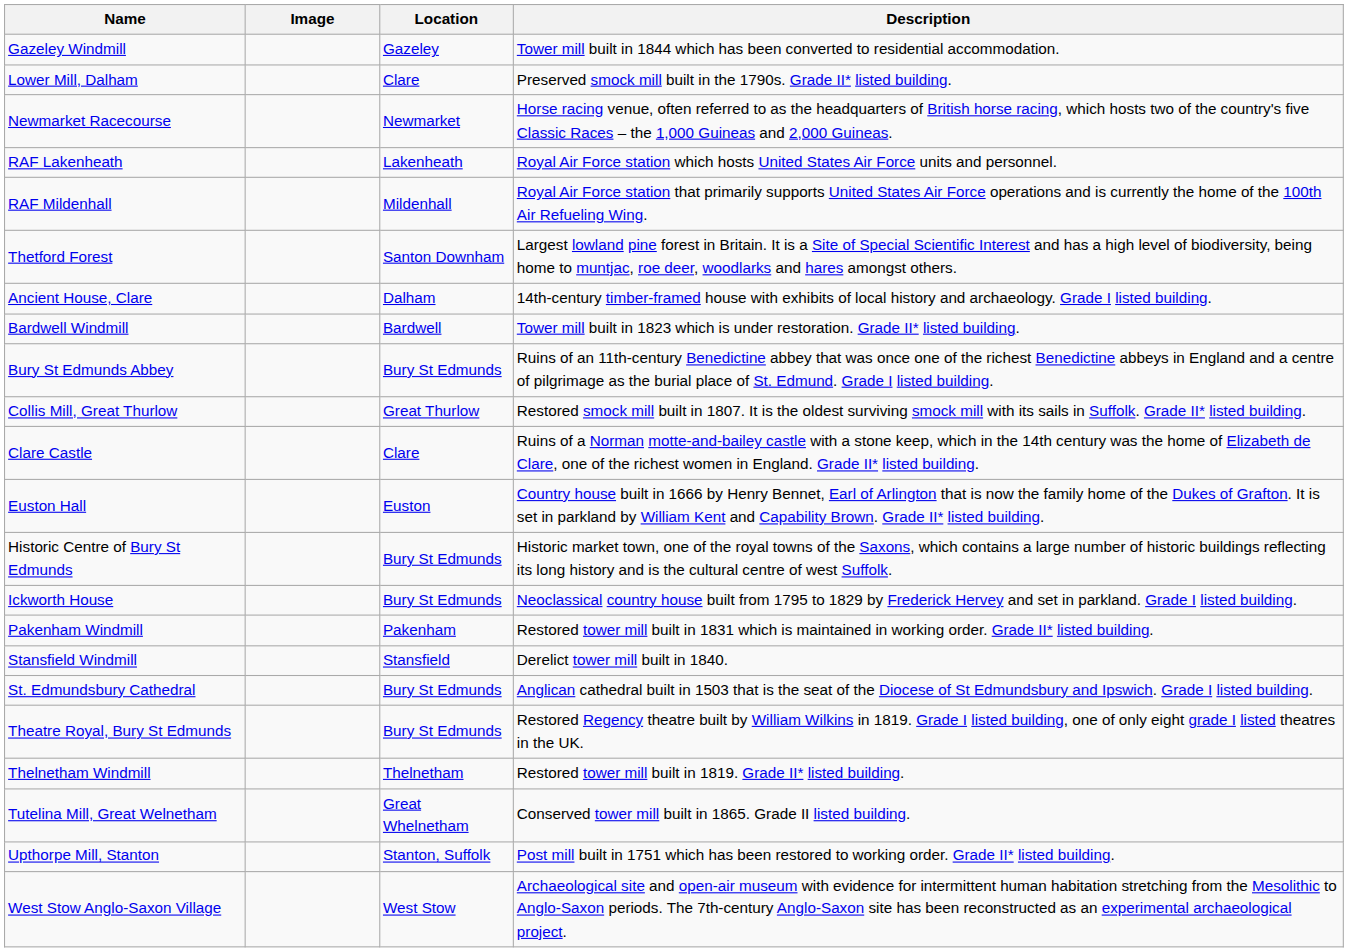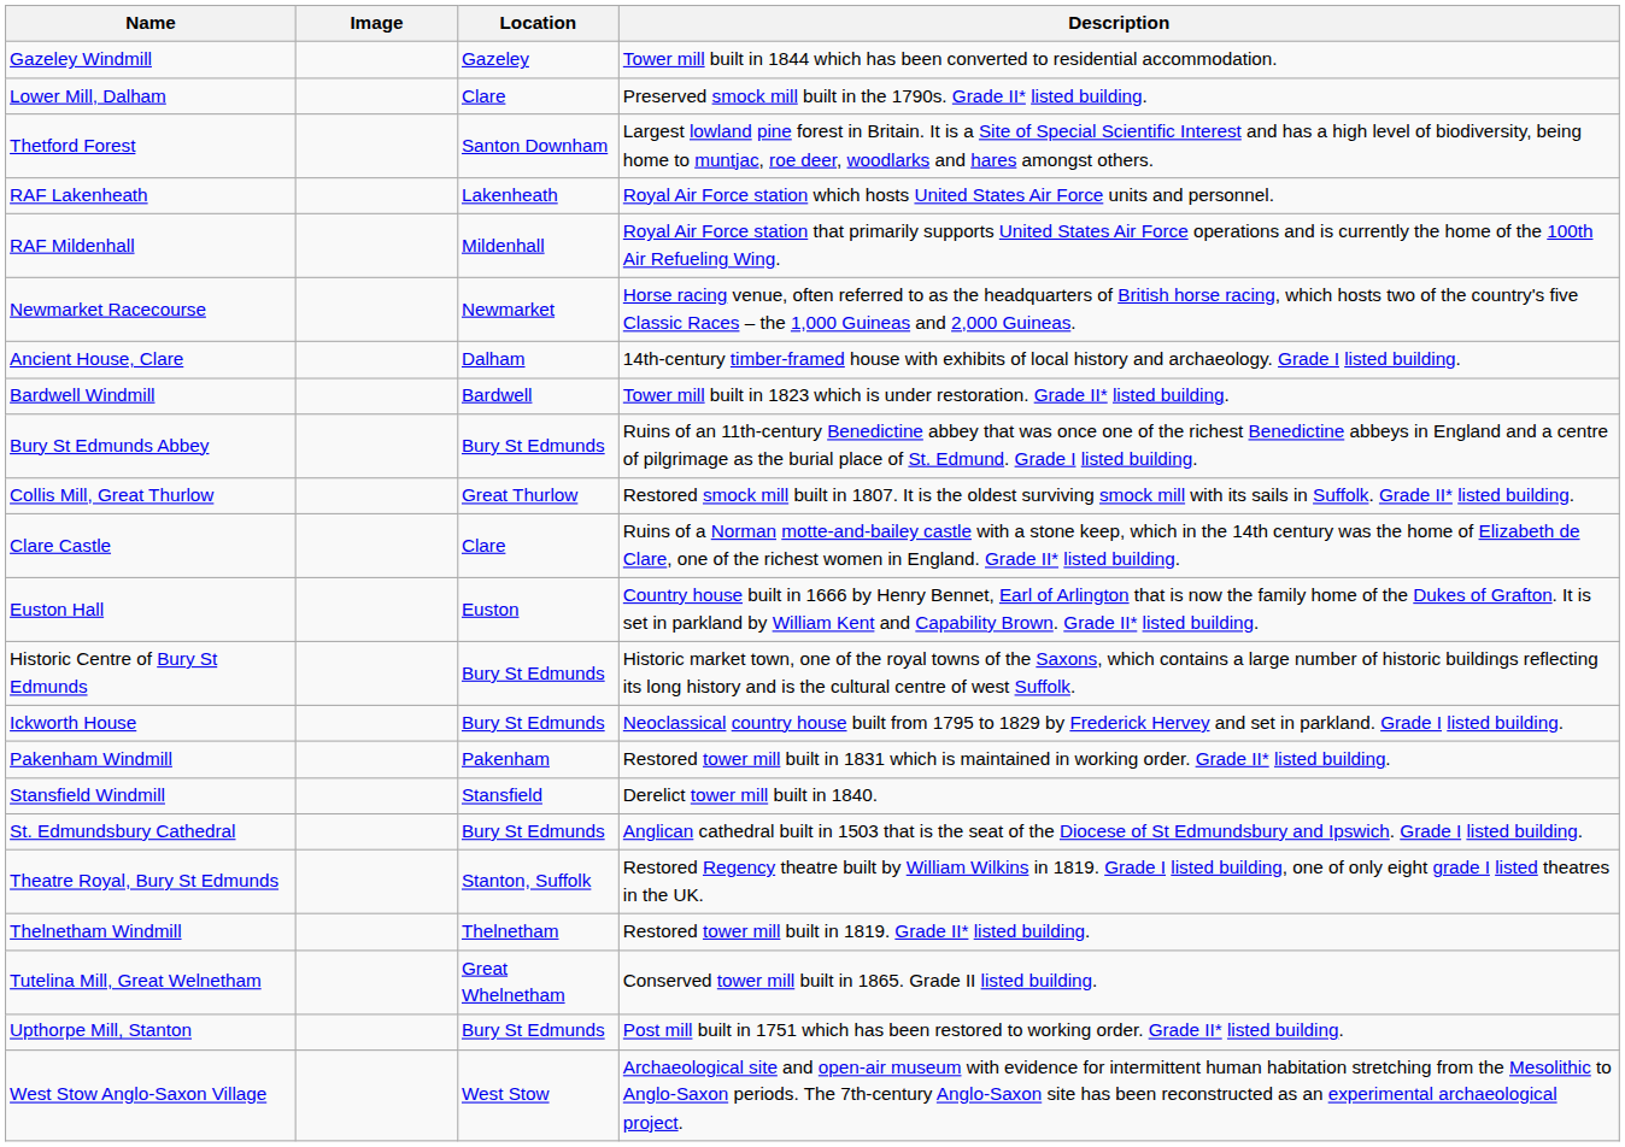rows swapped: Newmarket Racecourse <-> Thetford Forest
Theatre Royal, Bury St Edmunds | Location: Bury St Edmunds -> Stanton, Suffolk
Upthorpe Mill, Stanton | Location: Stanton, Suffolk -> Bury St Edmunds
